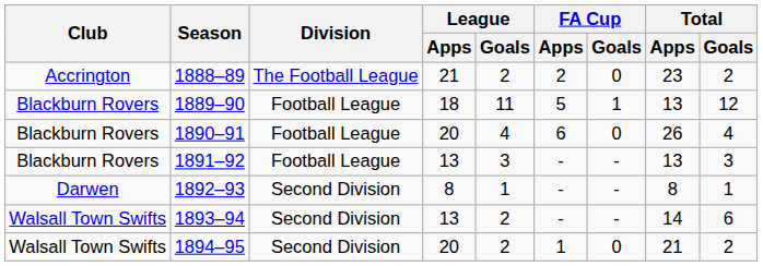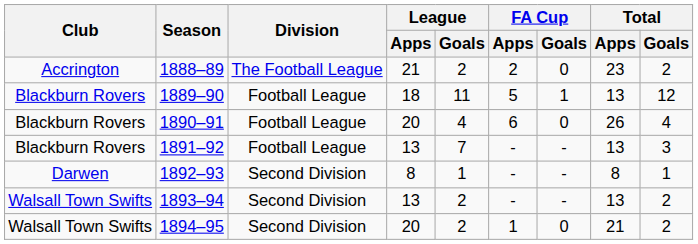1891–92 | League / Goals: 3 -> 7
1893–94 | Total / Apps: 14 -> 13
1893–94 | Total / Goals: 6 -> 2
